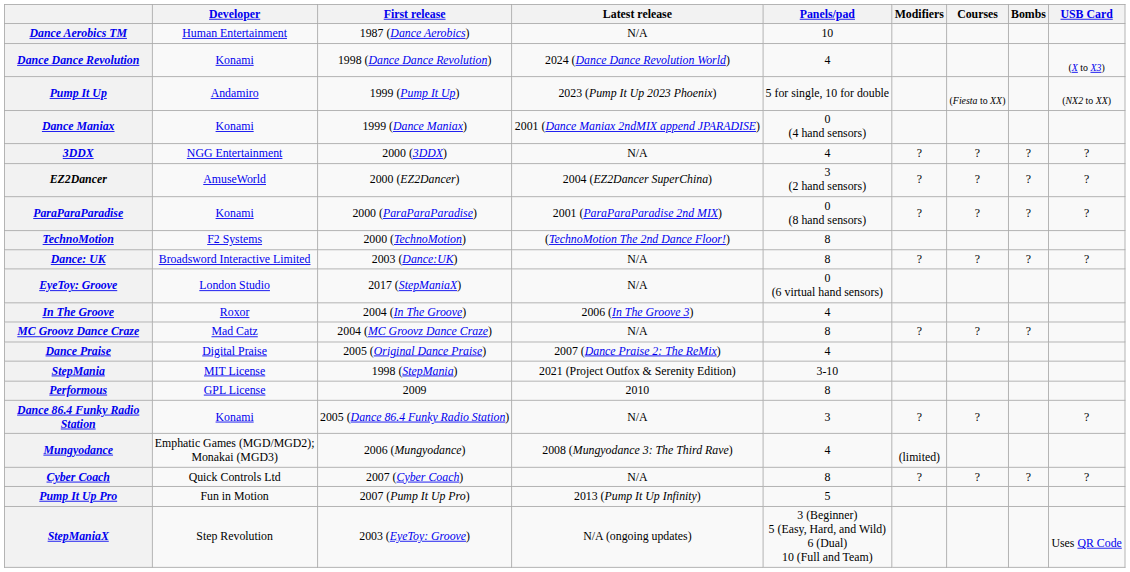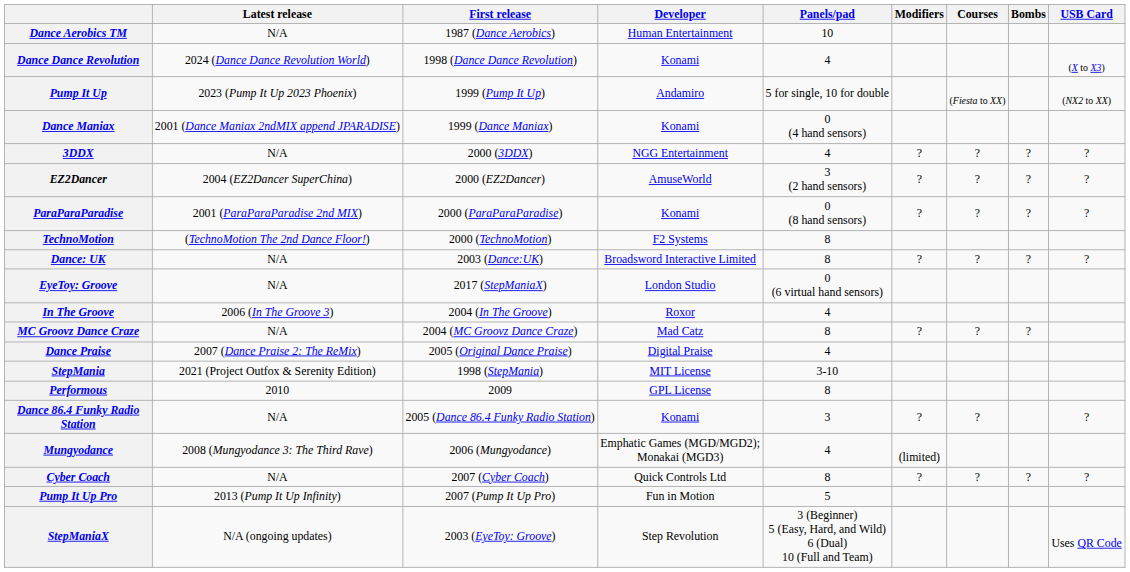columns swapped: Developer <-> Latest release
